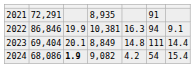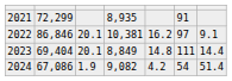2021 | column 2: 72,291 -> 72,299
2022 | column 3: 19.9 -> 20.1
2022 | column 5: 16.3 -> 16.2
2022 | column 6: 94 -> 97
2024 | column 2: 68,086 -> 67,086
2024 | column 3: bold -> normal
2024 | column 7: 15.4 -> 51.4
